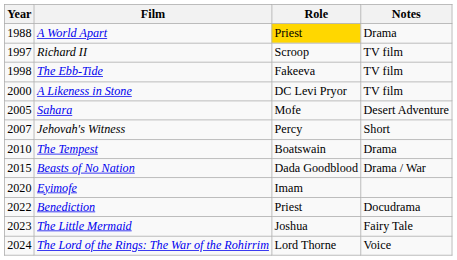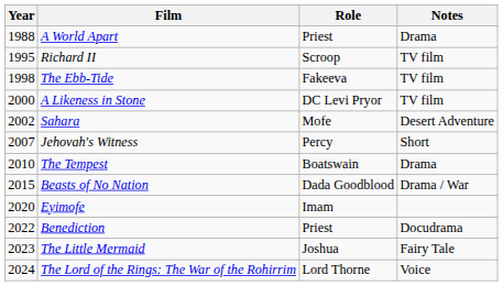A World Apart | Role: gold background -> no background
Richard II | Year: 1997 -> 1995
Sahara | Year: 2005 -> 2002
